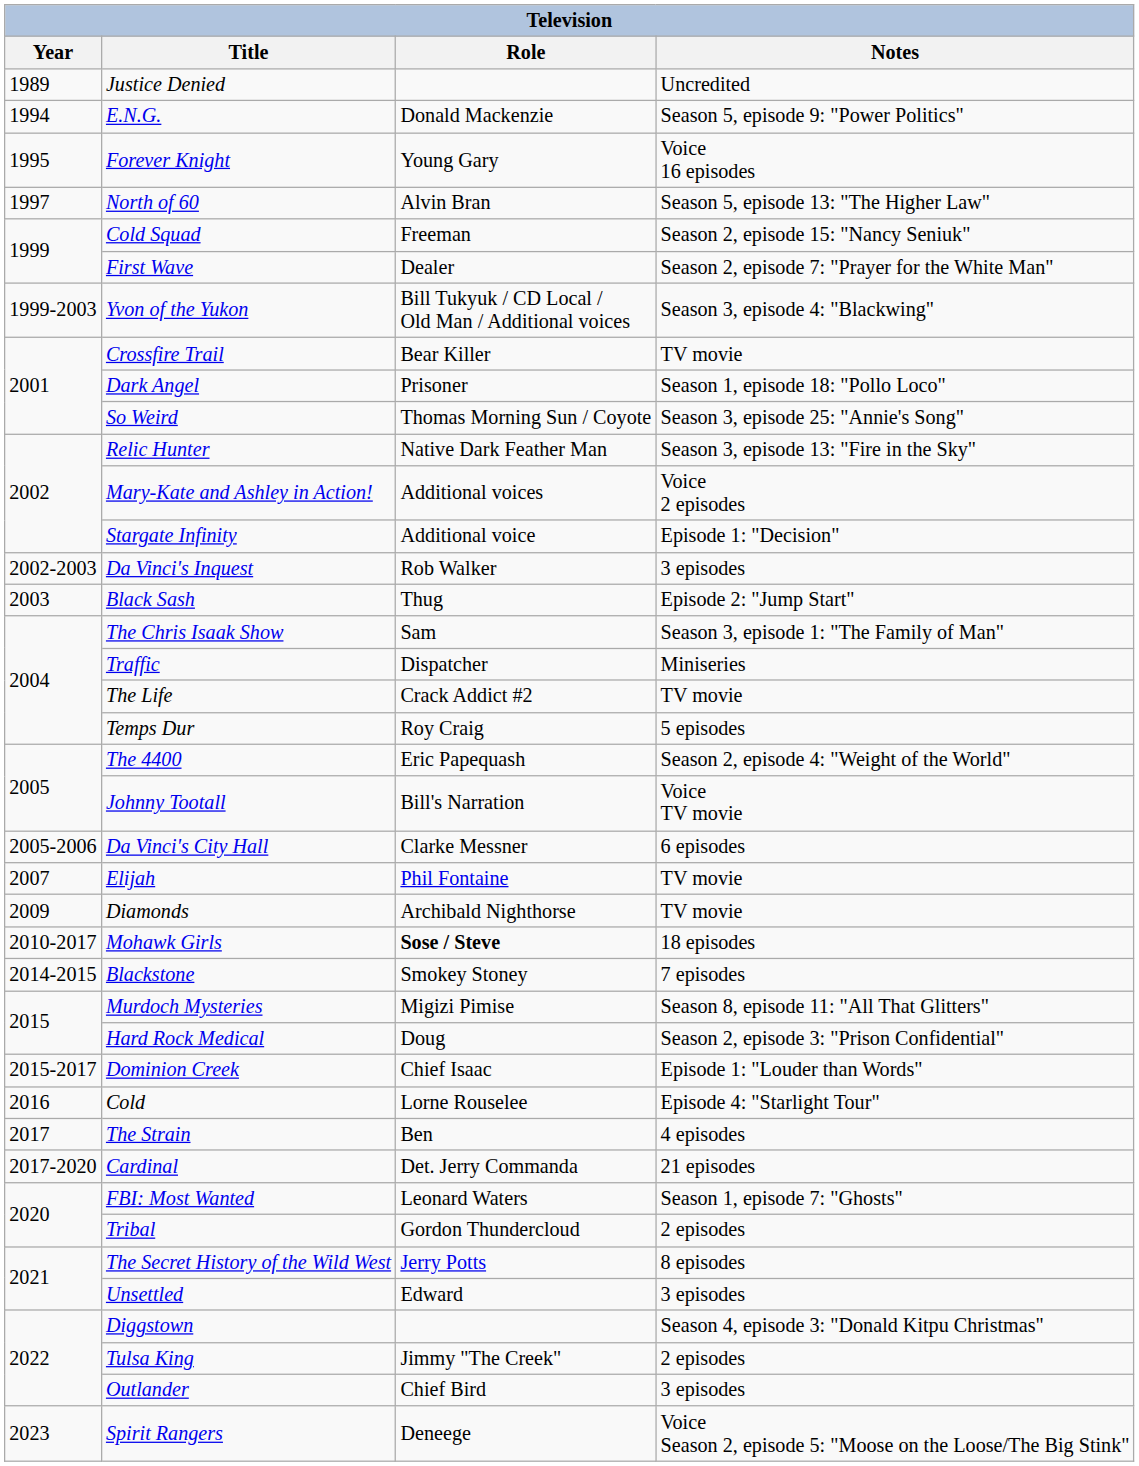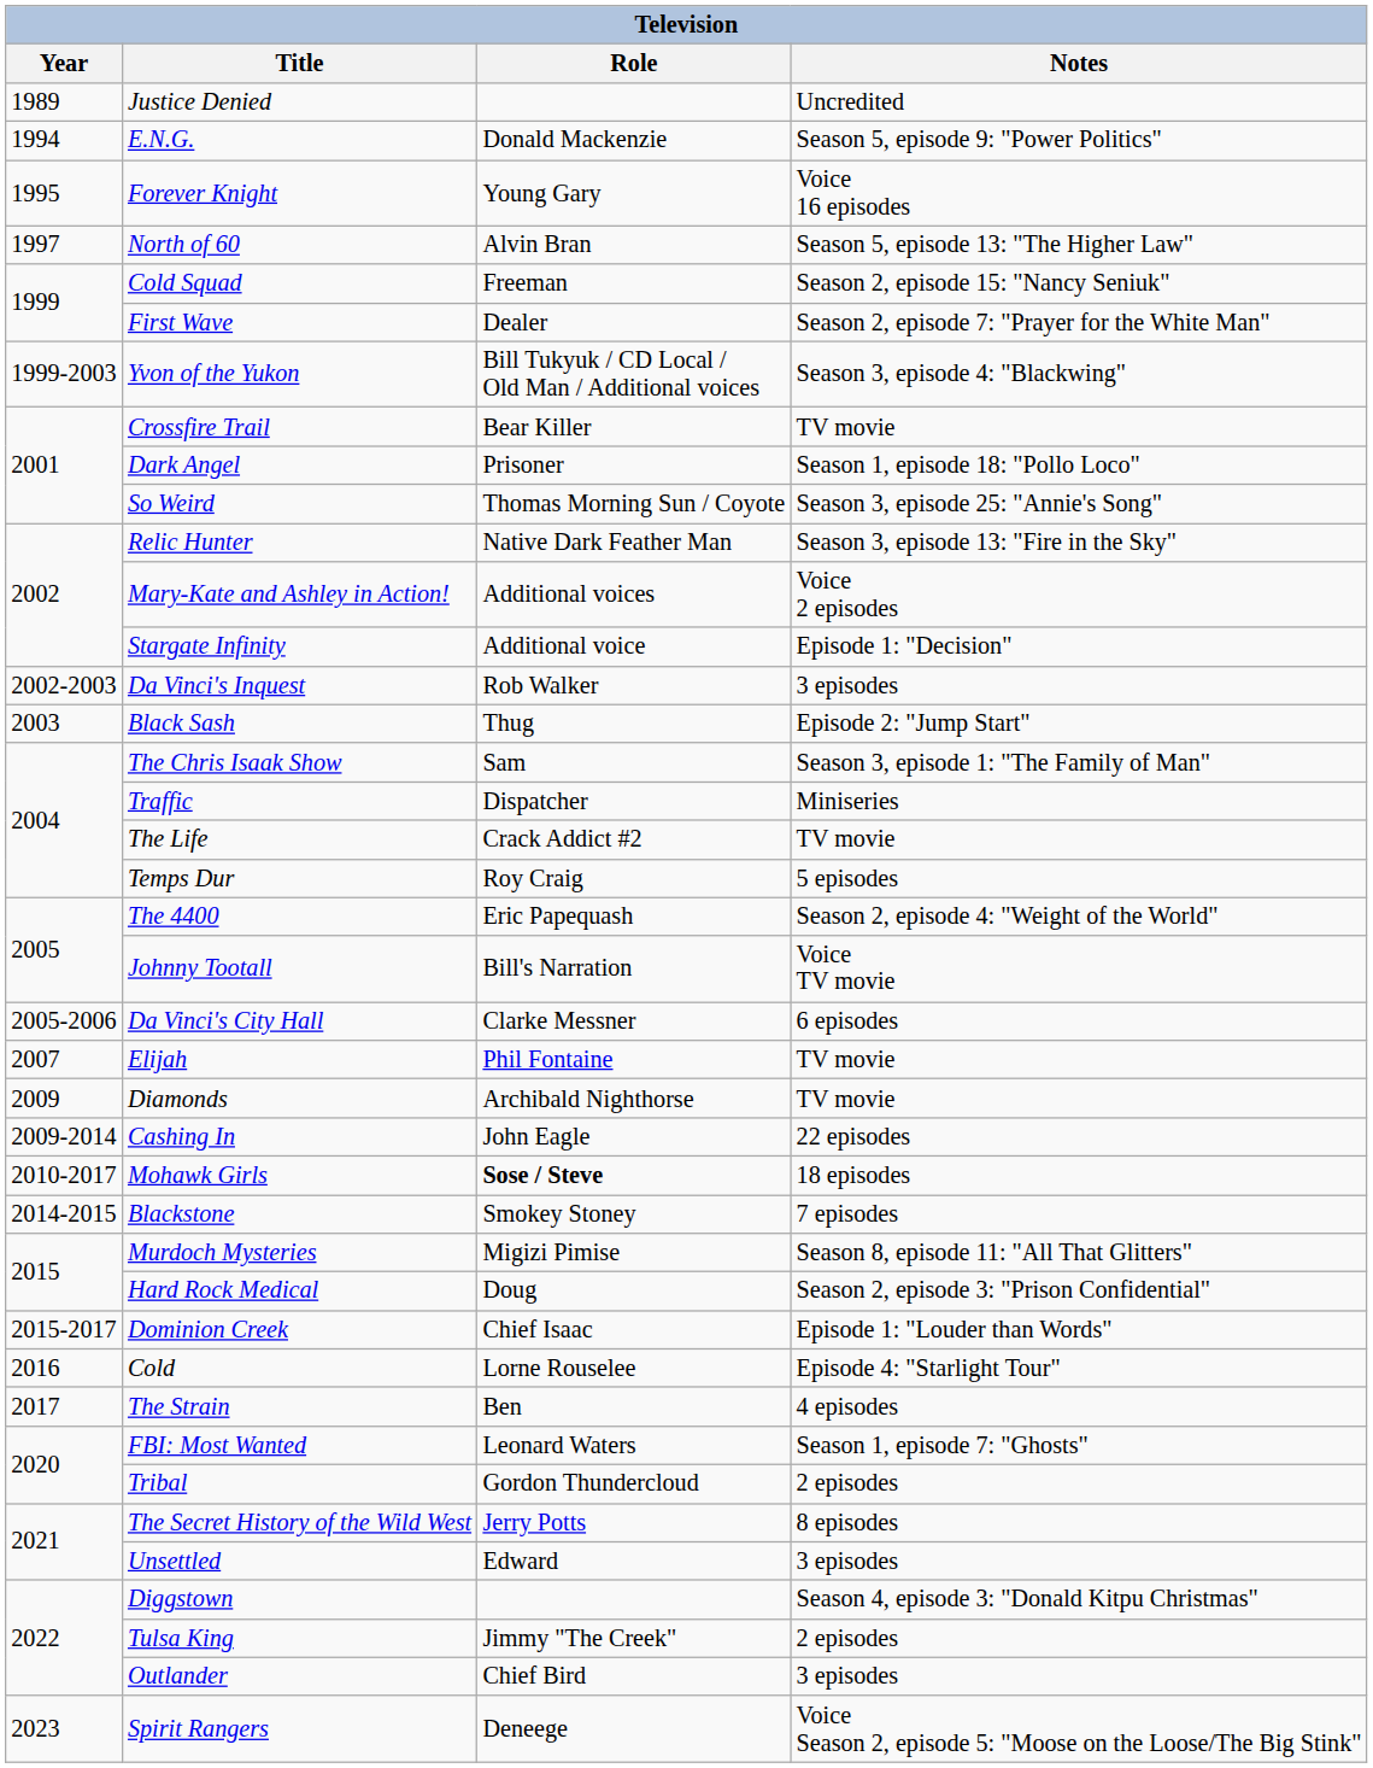+ row: 2009-2014 | Cashing In | John Eagle | 22 episodes
- row: 2017-2020 | Cardinal | Det. Jerry Commanda | 21 episodes
